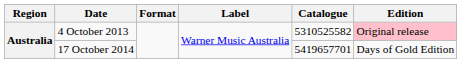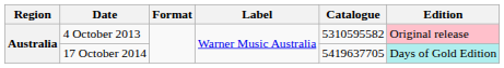4 October 2013 | Catalogue: 5310525582 -> 5310595582
17 October 2014 | Catalogue: 5419657701 -> 5419637705
17 October 2014 | Edition: no background -> paleturquoise background
